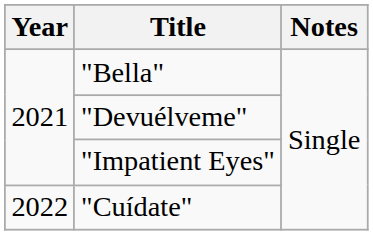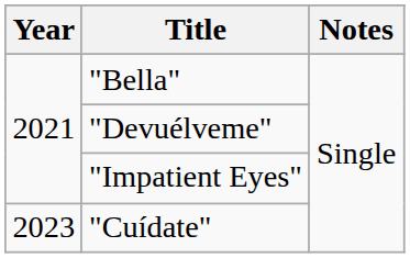"Cuídate" | Year: 2022 -> 2023
